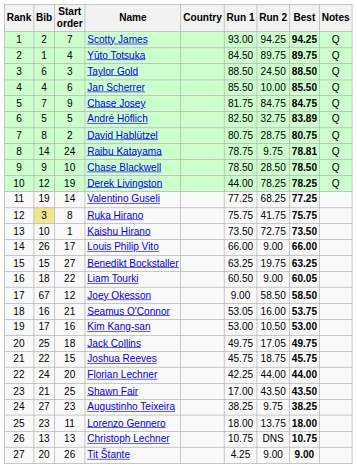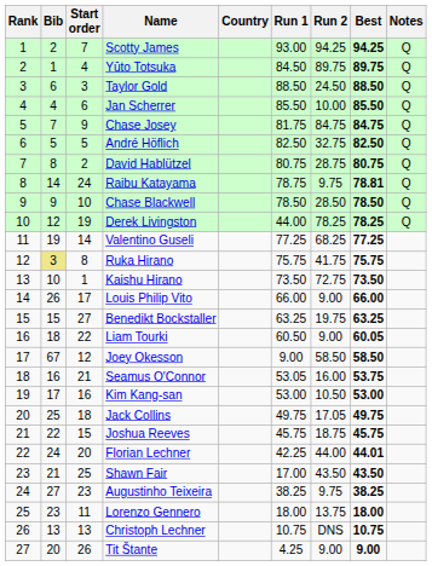André Höflich | Best: 83.89 -> 82.50
Florian Lechner | Best: 44.00 -> 44.01
